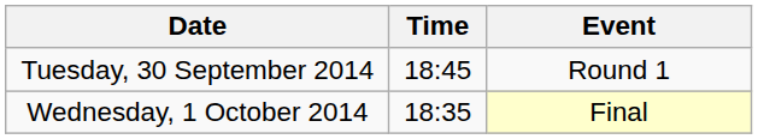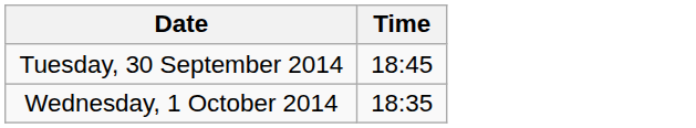- column: Event | Round 1 | Final
